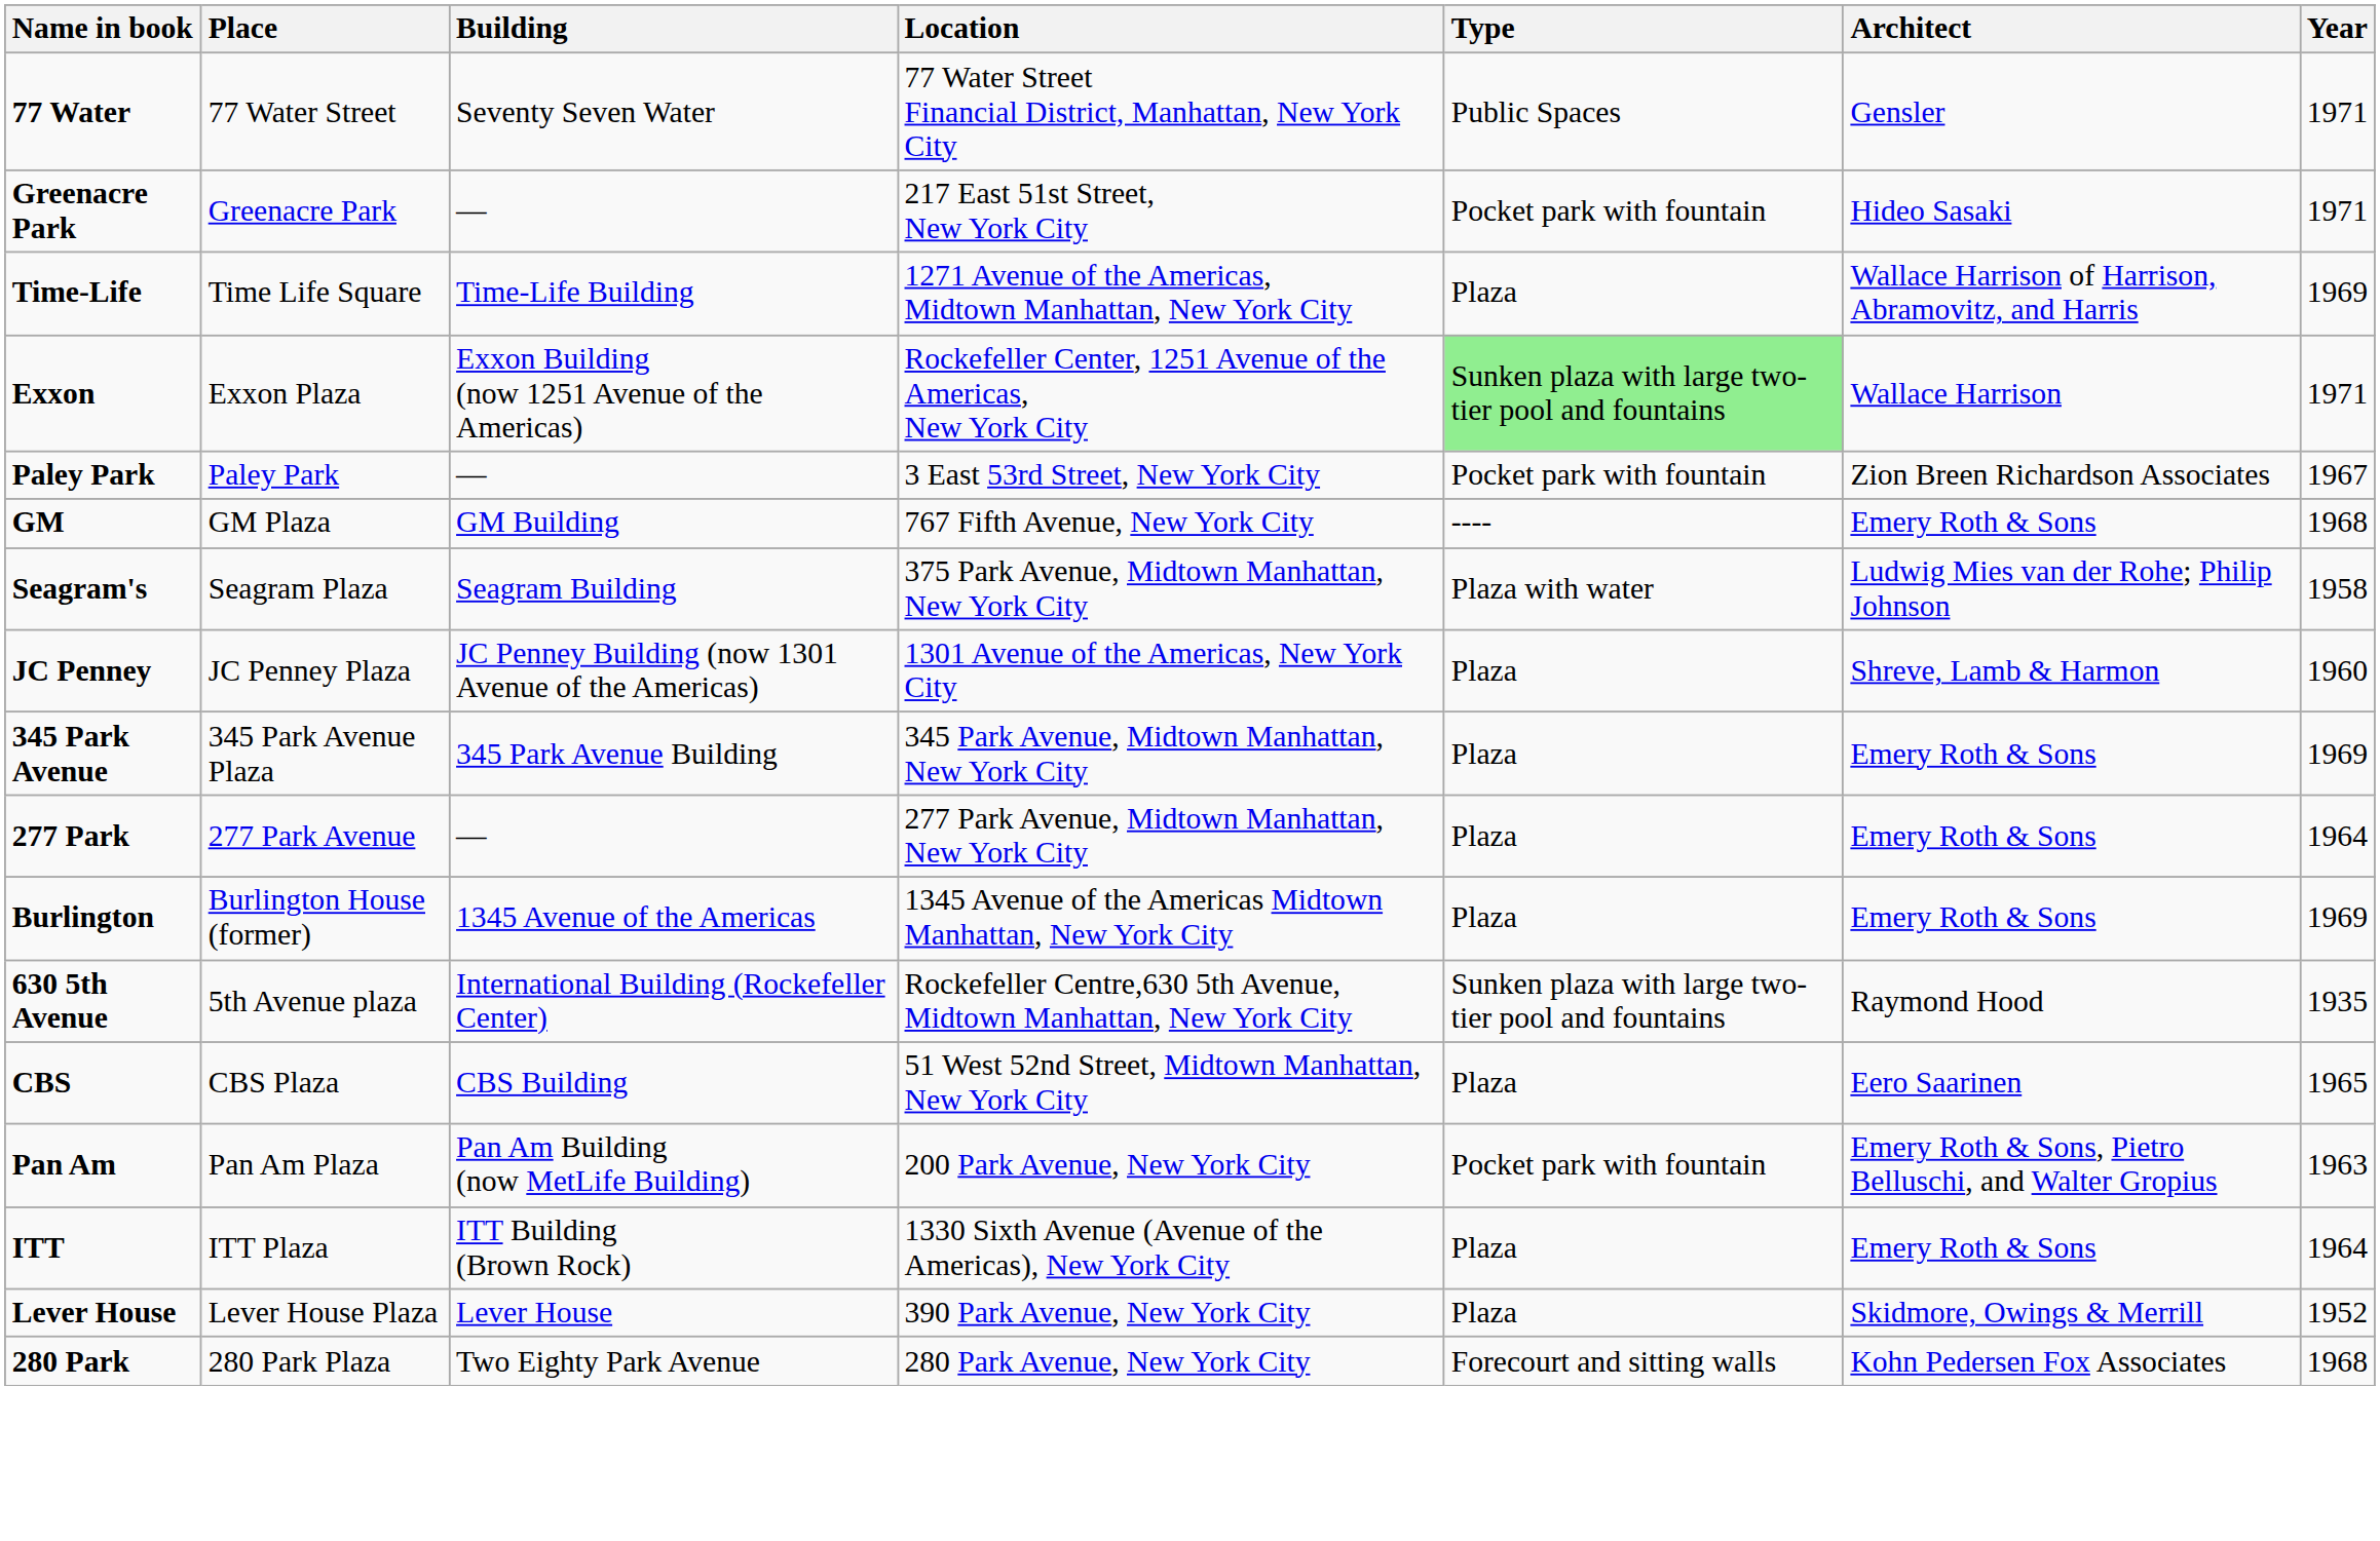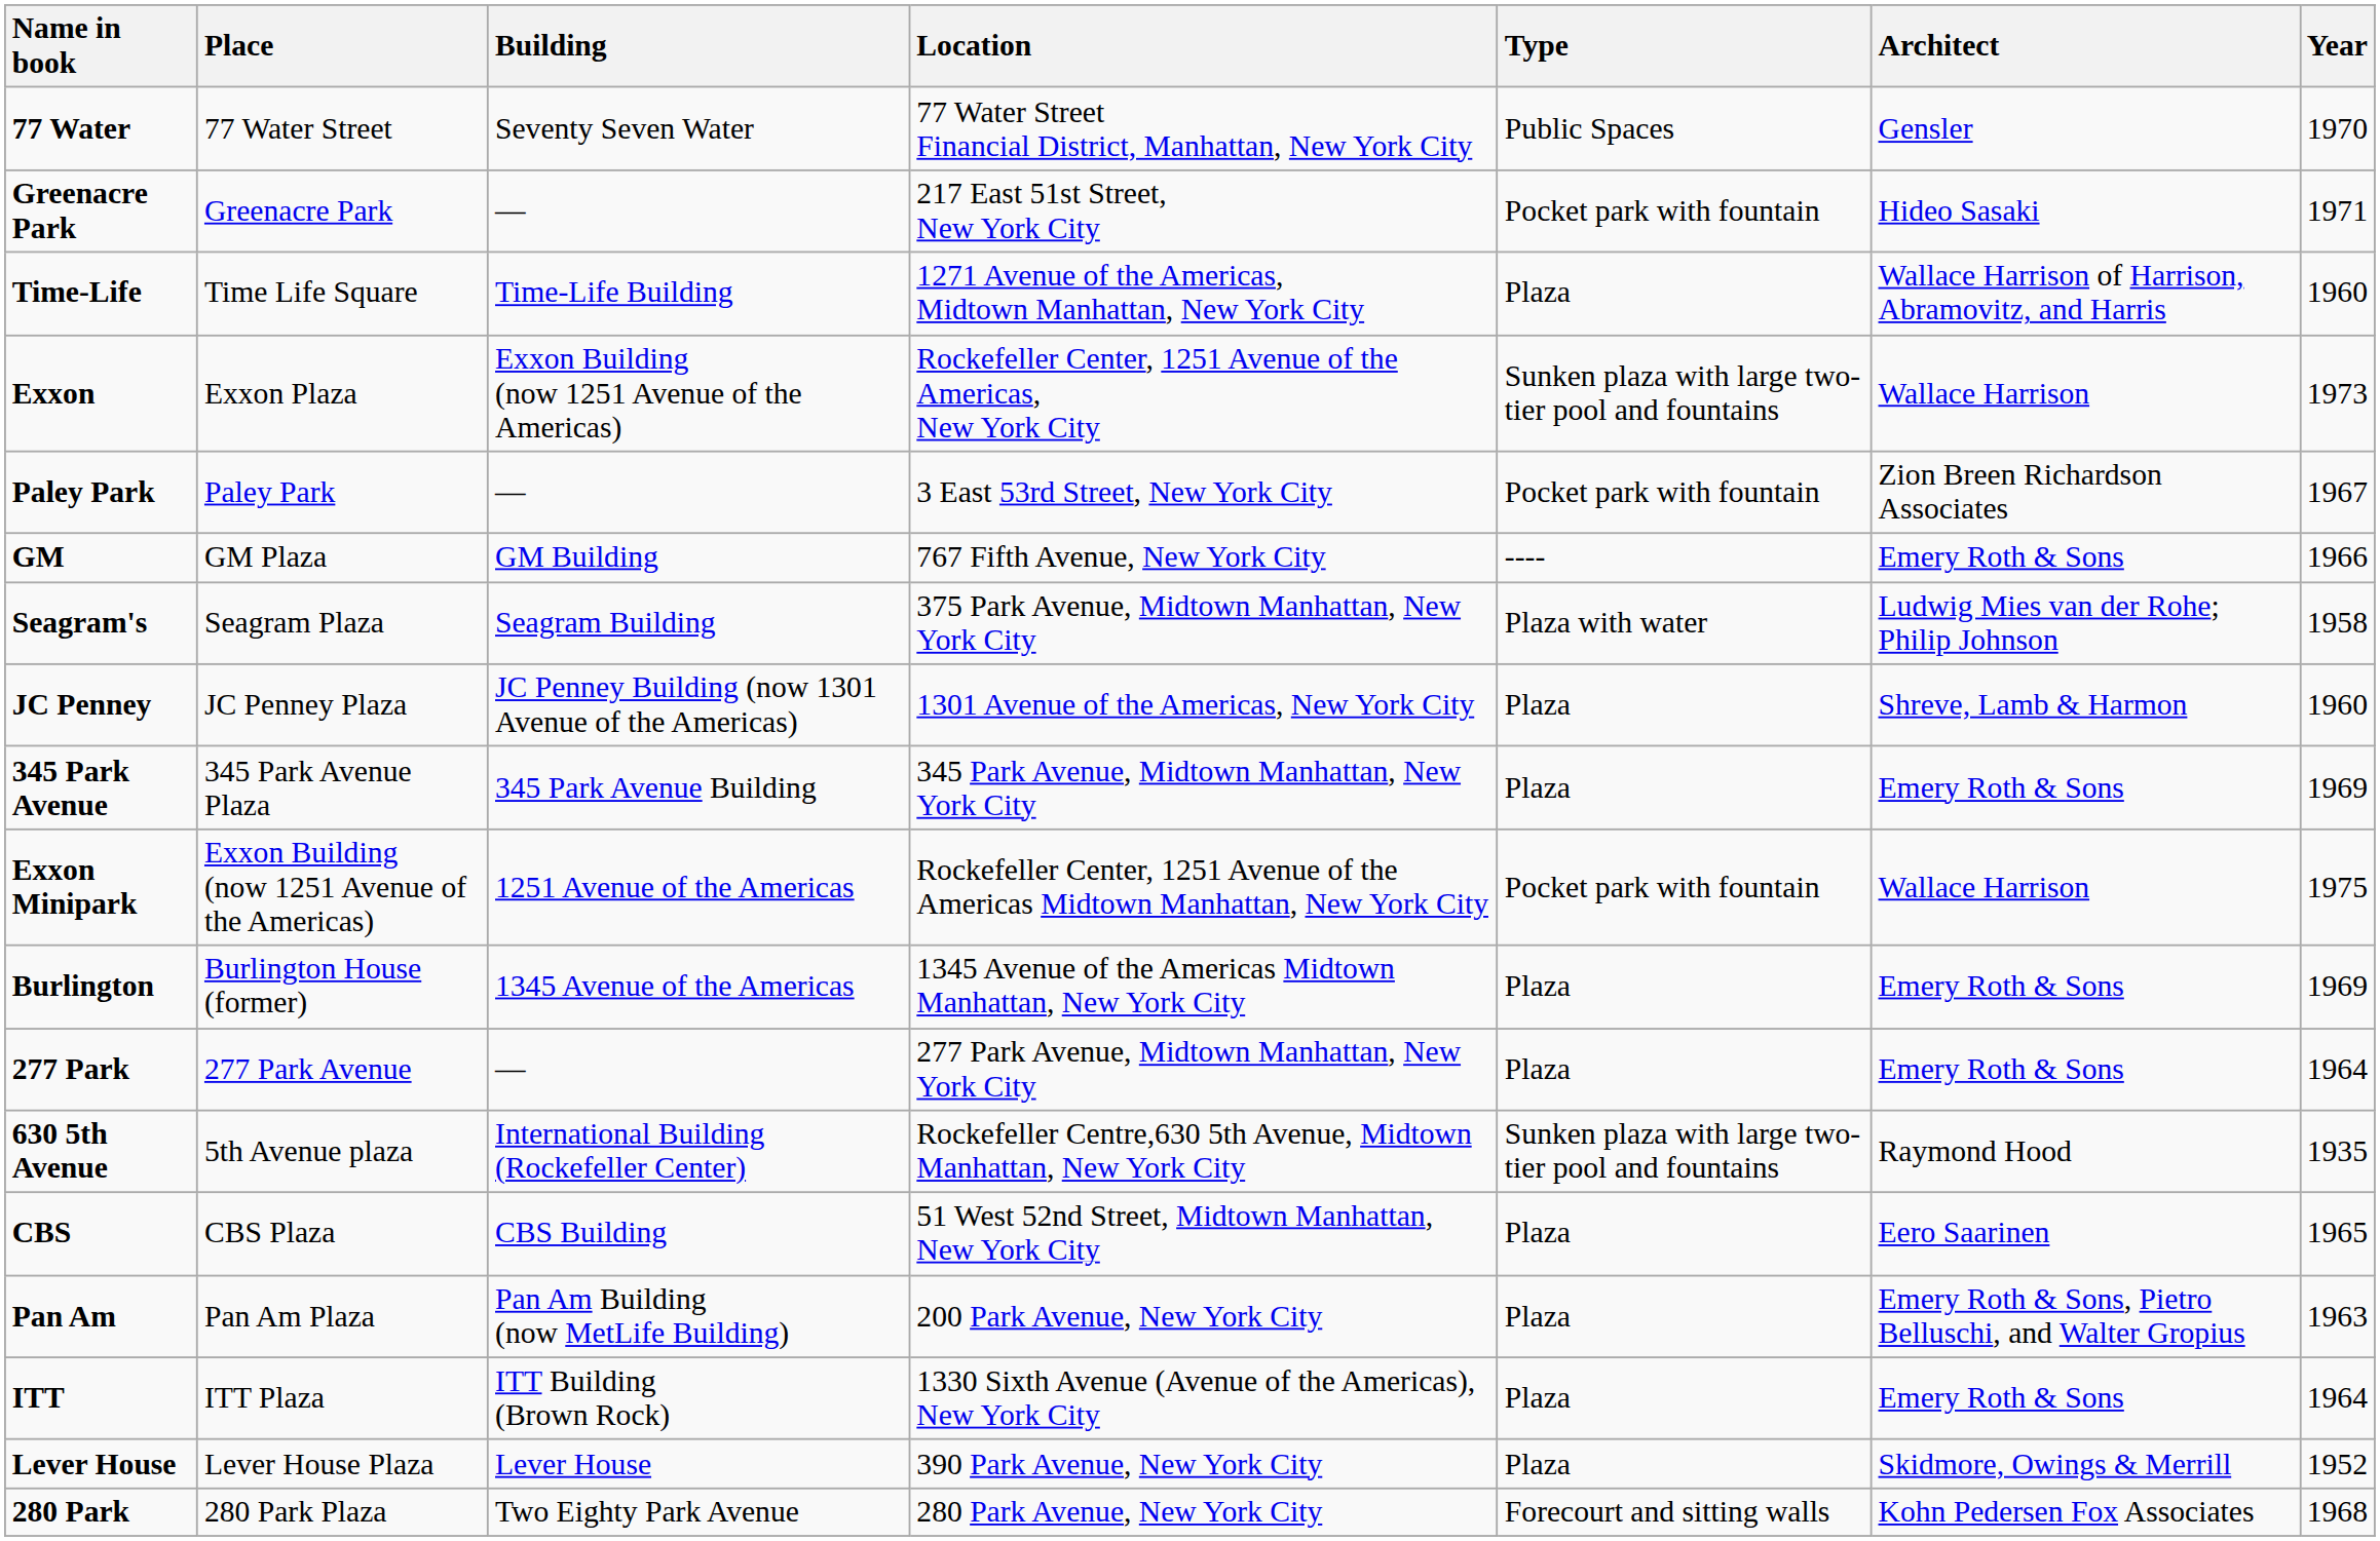77 Water | Year: 1971 -> 1970
Time-Life | Year: 1969 -> 1960
Exxon | Type: lightgreen background -> no background
Exxon | Year: 1971 -> 1973
GM | Year: 1968 -> 1966
+ row: Exxon Minipark | Exxon Building (now 1251 Avenue of the Americas) | 1251 Avenue of the Americas | Rockefeller Center, 1251 Avenue of the Americas Midtown Manhattan, New York City | Pocket park with fountain | Wallace Harrison | 1975
rows swapped: Burlington <-> 277 Park
Pan Am | Type: Pocket park with fountain -> Plaza
